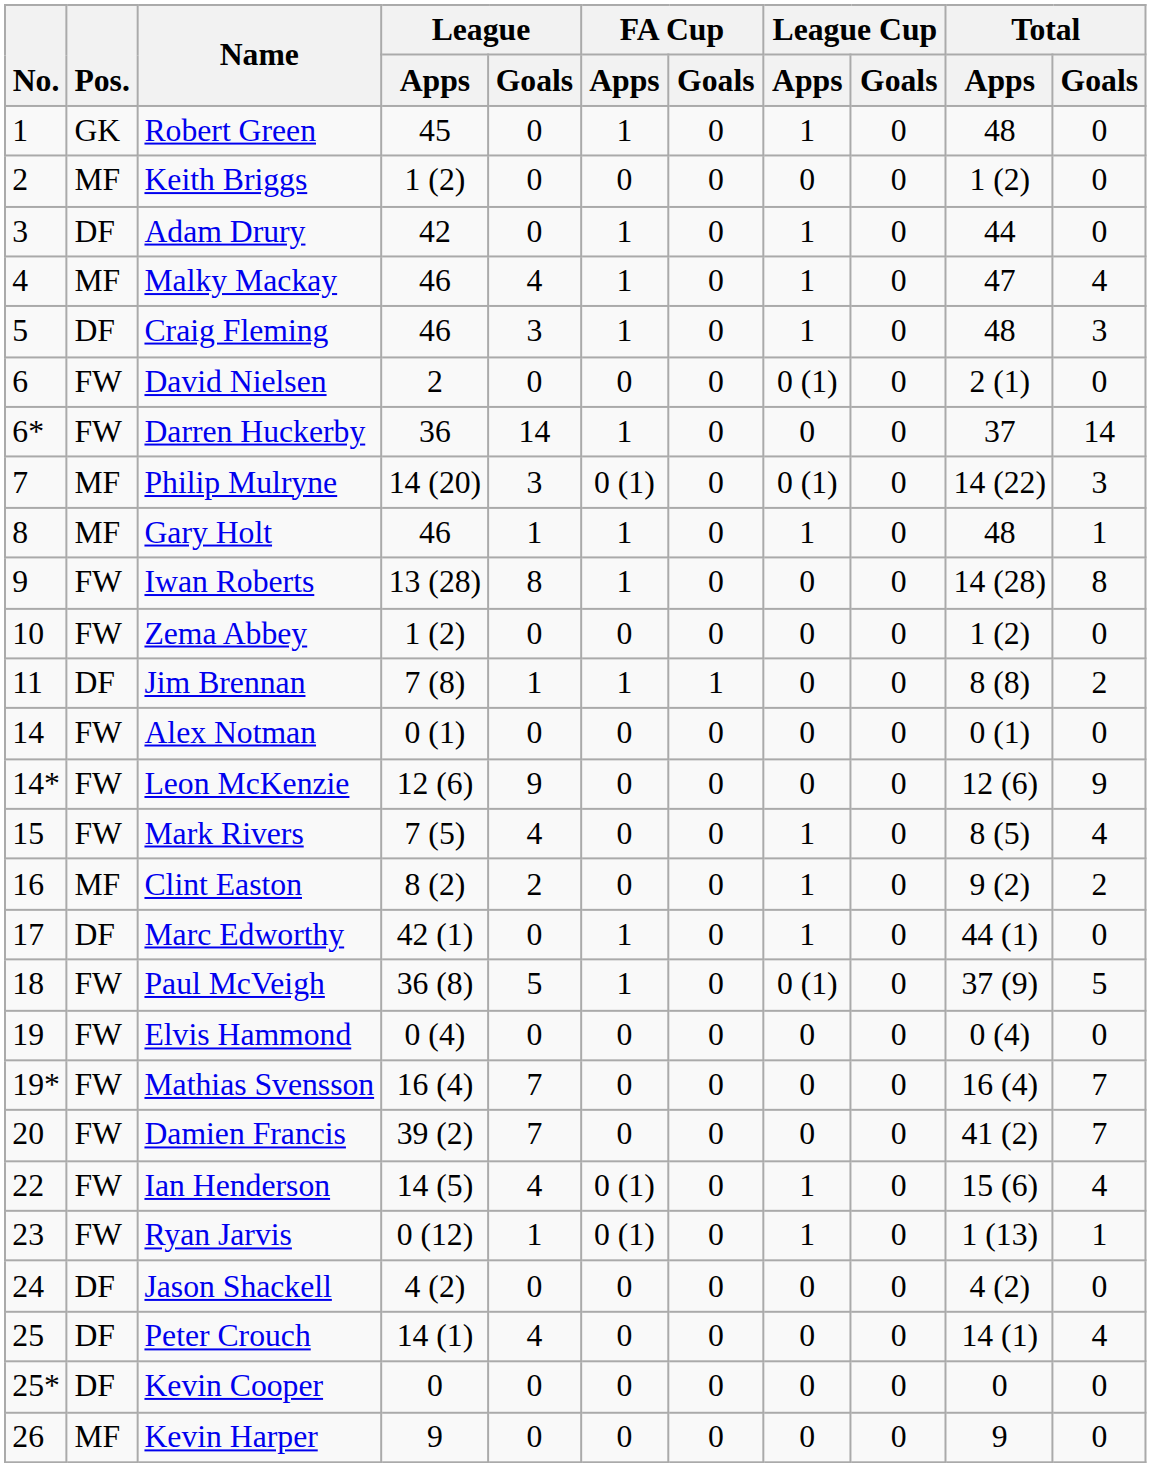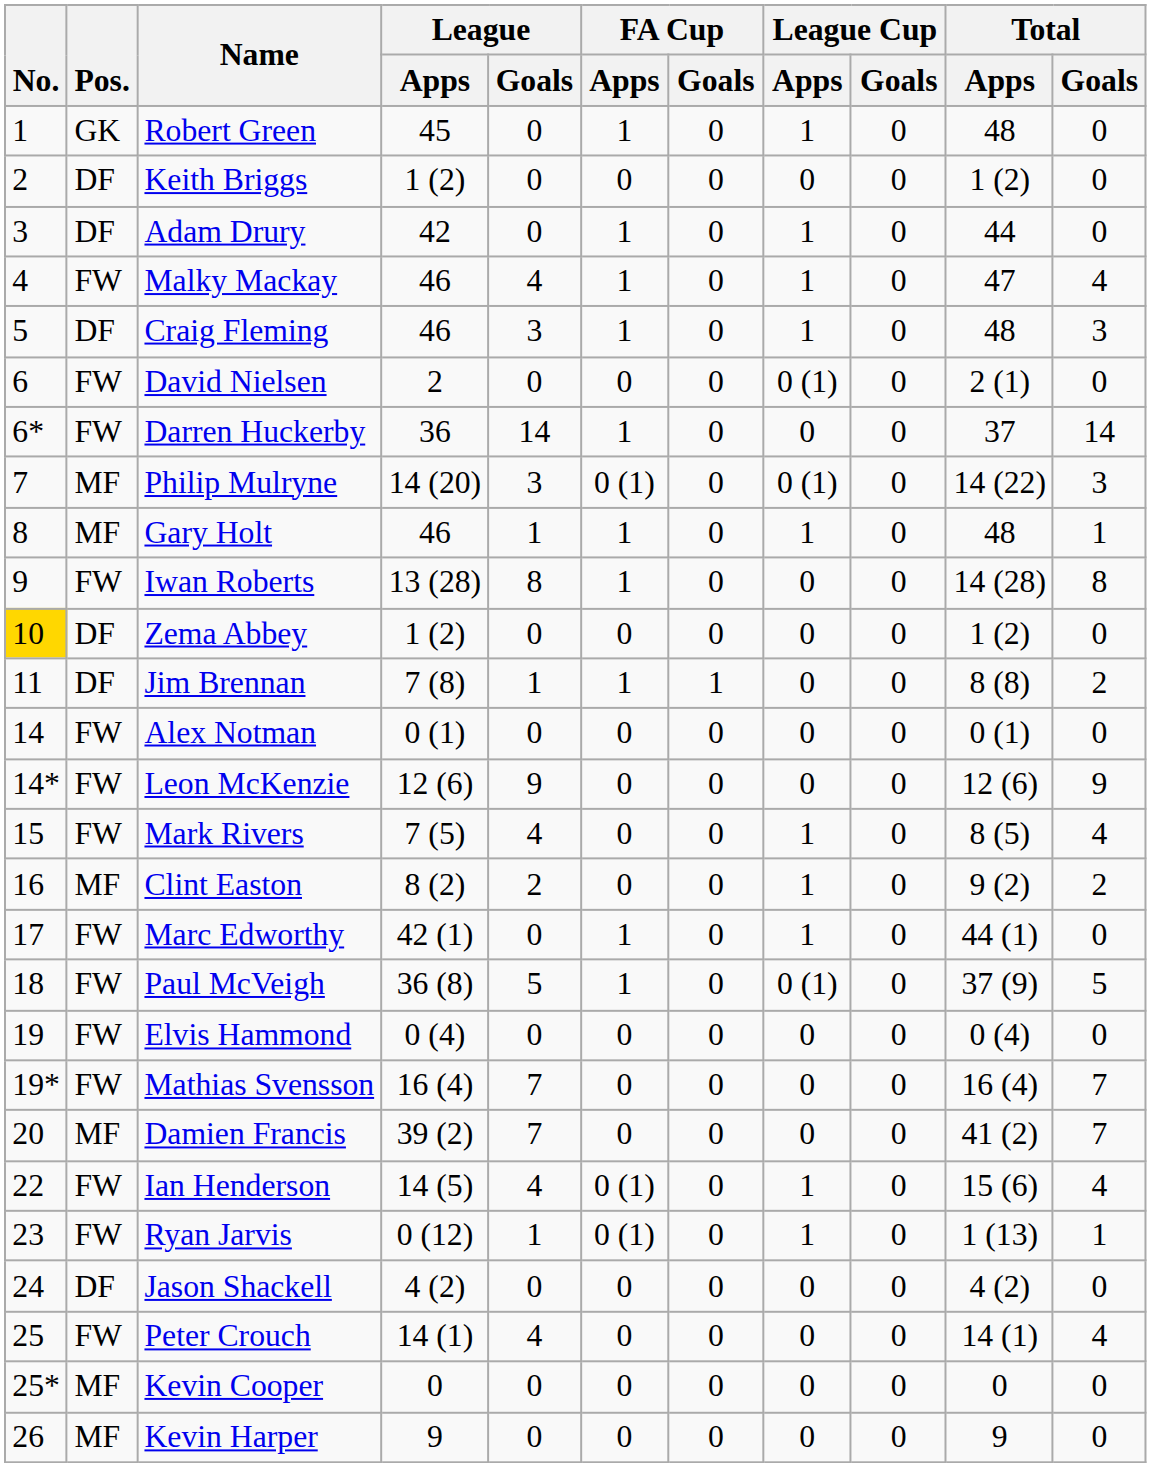Keith Briggs | Pos.: MF -> DF
Malky Mackay | Pos.: MF -> FW
Zema Abbey | No.: no background -> gold background
Zema Abbey | Pos.: FW -> DF
Marc Edworthy | Pos.: DF -> FW
Damien Francis | Pos.: FW -> MF
Peter Crouch | Pos.: DF -> FW
Kevin Cooper | Pos.: DF -> MF
